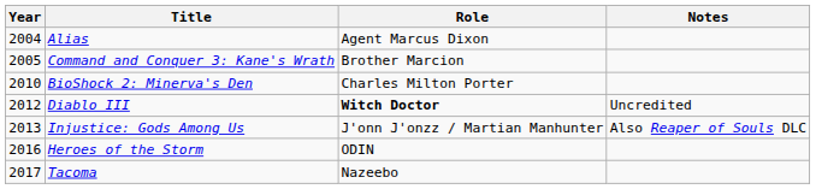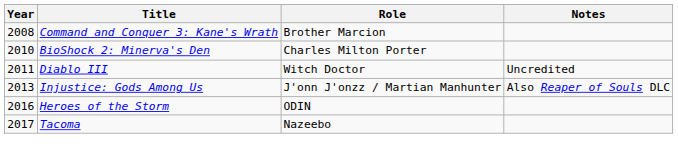- row: 2004 | Alias | Agent Marcus Dixon
Command and Conquer 3: Kane's Wrath | Year: 2005 -> 2008
Diablo III | Year: 2012 -> 2011
Diablo III | Role: bold -> normal
